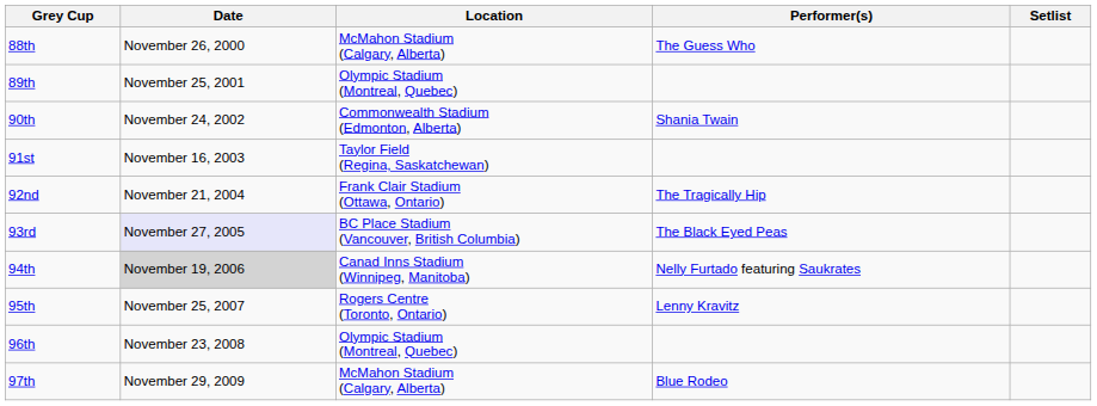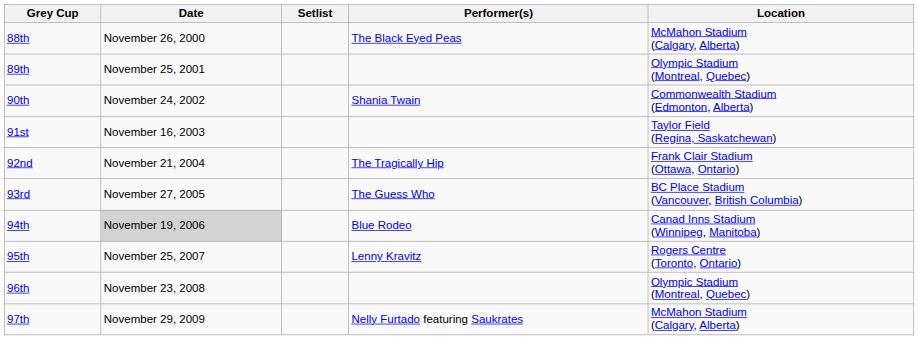columns swapped: Location <-> Setlist
88th | Performer(s): The Guess Who -> The Black Eyed Peas
93rd | Date: lavender background -> no background
93rd | Performer(s): The Black Eyed Peas -> The Guess Who
94th | Performer(s): Nelly Furtado featuring Saukrates -> Blue Rodeo
97th | Performer(s): Blue Rodeo -> Nelly Furtado featuring Saukrates
